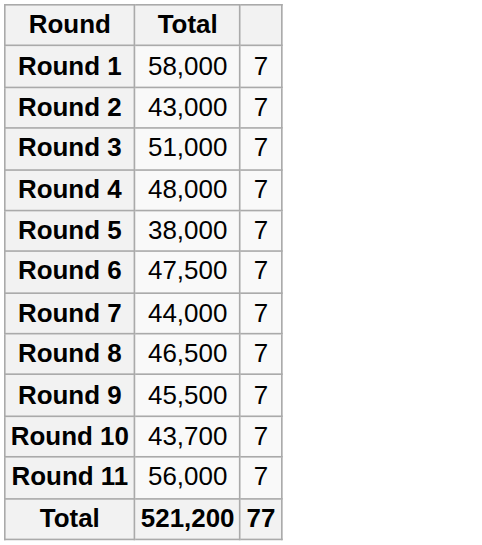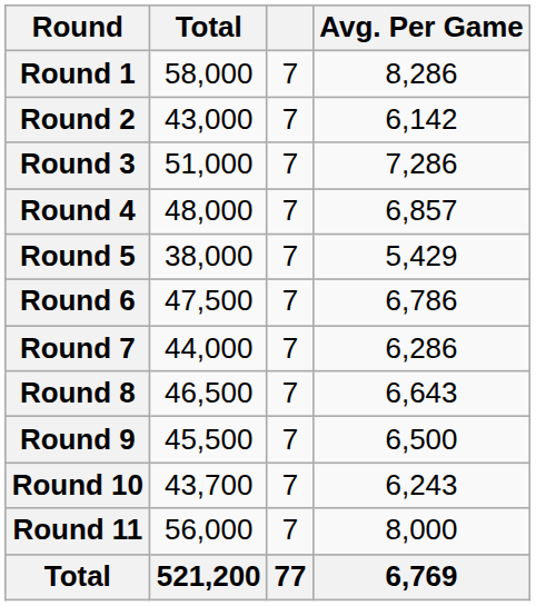+ column: Avg. Per Game | 8,286 | 6,142 | 7,286 | 6,857 | 5,429 | 6,786 | 6,286 | 6,643 | 6,500 | 6,243 | 8,000 | 6,769
